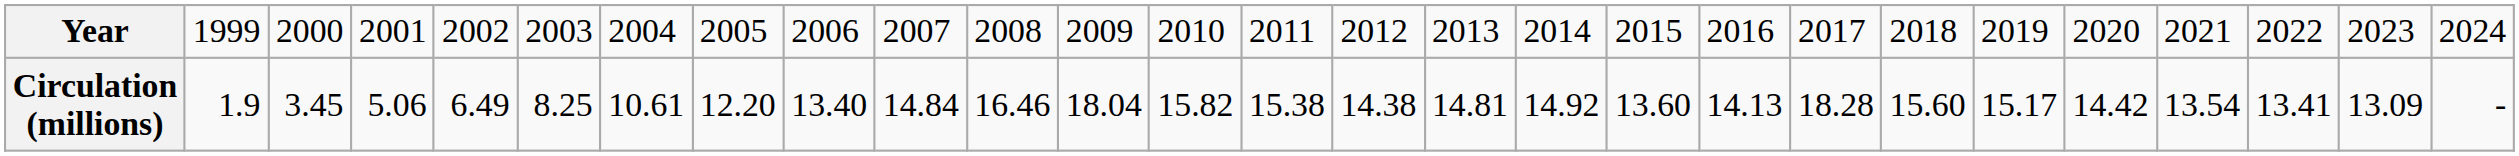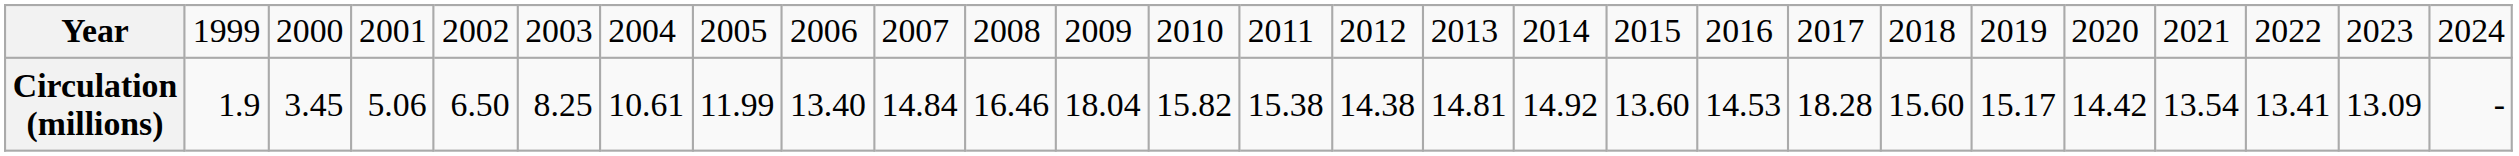Circulation (millions) | column 5: 6.49 -> 6.50
Circulation (millions) | column 8: 12.20 -> 11.99
Circulation (millions) | column 19: 14.13 -> 14.53
